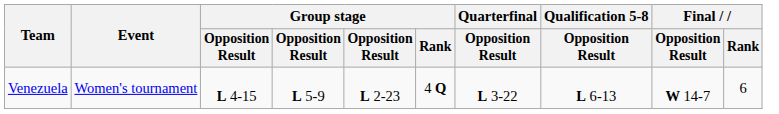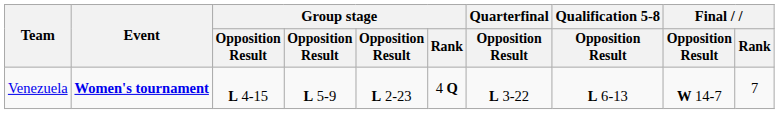Venezuela | Event: normal -> bold
Venezuela | Final / Rank: 6 -> 7
